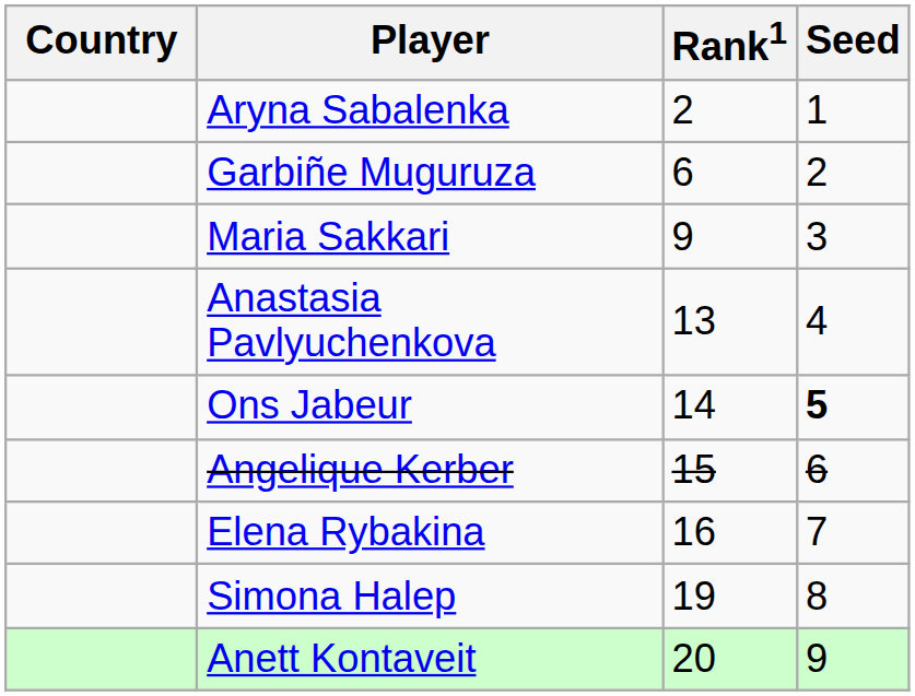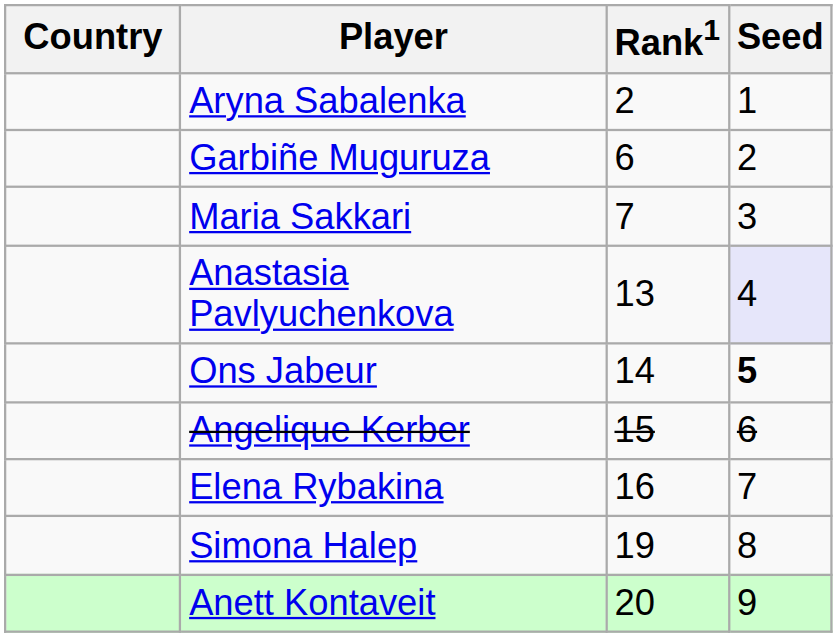Maria Sakkari | Rank1: 9 -> 7
Anastasia Pavlyuchenkova | Seed: no background -> lavender background
